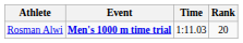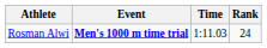Rosman Alwi | Rank: 20 -> 24
